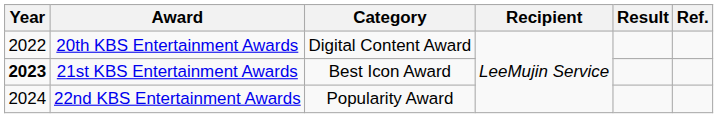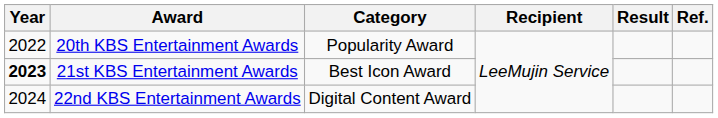20th KBS Entertainment Awards | Category: Digital Content Award -> Popularity Award
22nd KBS Entertainment Awards | Category: Popularity Award -> Digital Content Award
